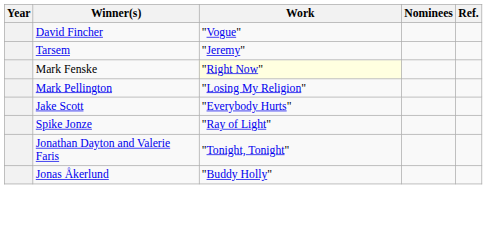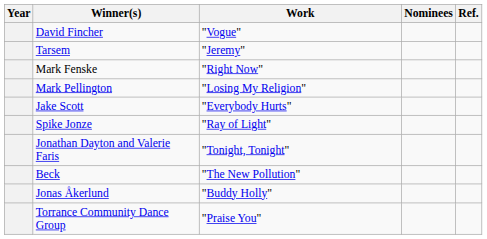Mark Fenske | Work: lightyellow background -> no background
+ row: Beck | "The New Pollution"
+ row: Torrance Community Dance Group | "Praise You"
